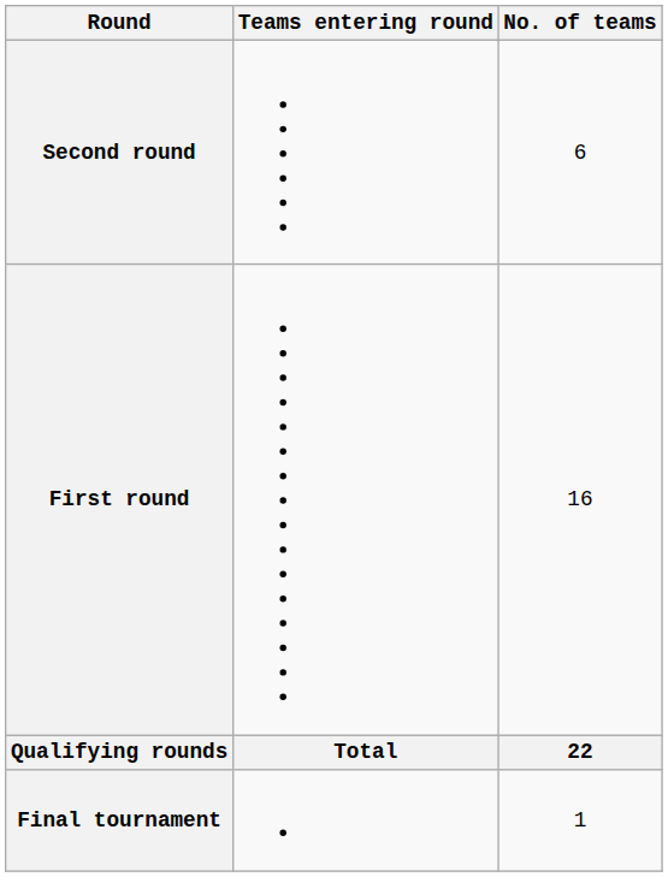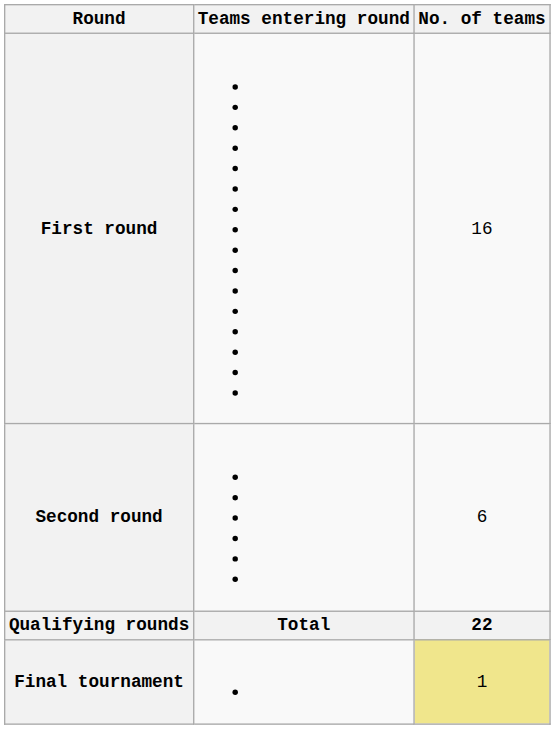rows swapped: First round <-> Second round
Final tournament | No. of teams: no background -> khaki background
